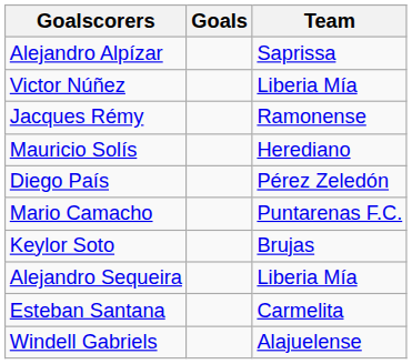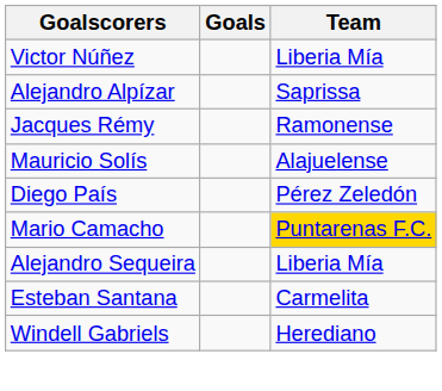rows swapped: Victor Núñez <-> Alejandro Alpízar
Mauricio Solís | Team: Herediano -> Alajuelense
Mario Camacho | Team: no background -> gold background
- row: Keylor Soto | Brujas
Windell Gabriels | Team: Alajuelense -> Herediano
